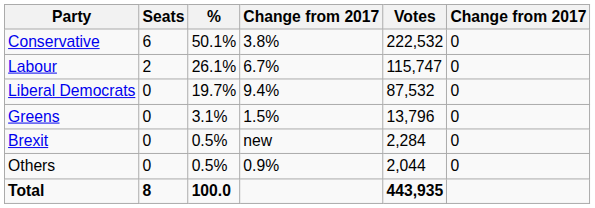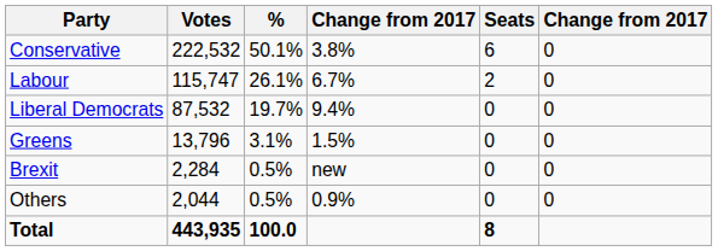columns swapped: Votes <-> Seats
